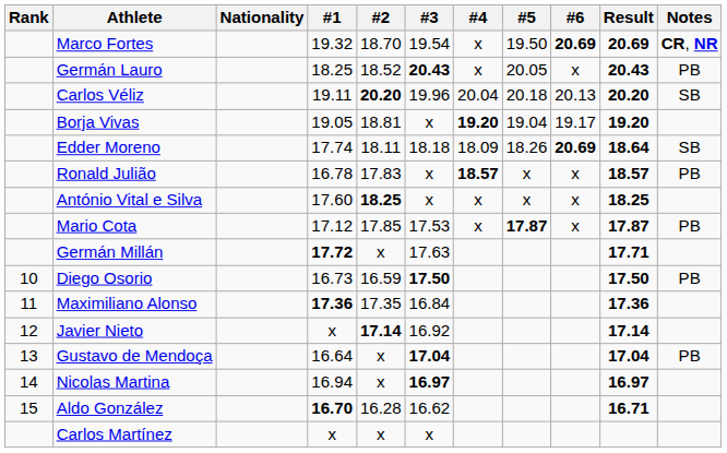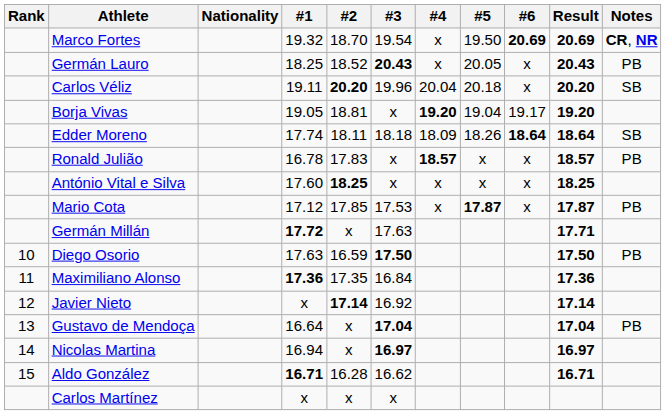Carlos Véliz | #6: 20.13 -> x
Edder Moreno | #6: 20.69 -> 18.64
Diego Osorio | #1: 16.73 -> 17.63
Aldo González | #1: 16.70 -> 16.71
